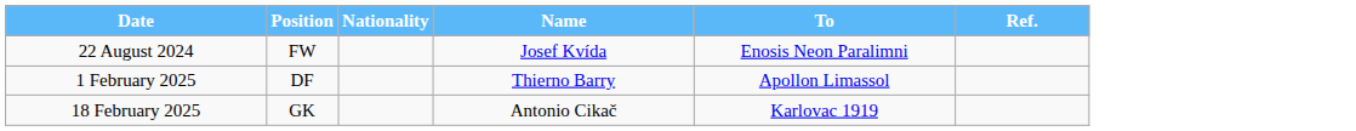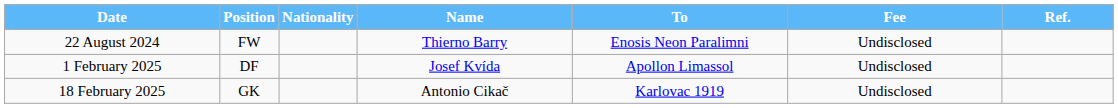+ column: Fee | Undisclosed | Undisclosed | Undisclosed
22 August 2024 | Name: Josef Kvída -> Thierno Barry
1 February 2025 | Name: Thierno Barry -> Josef Kvída
